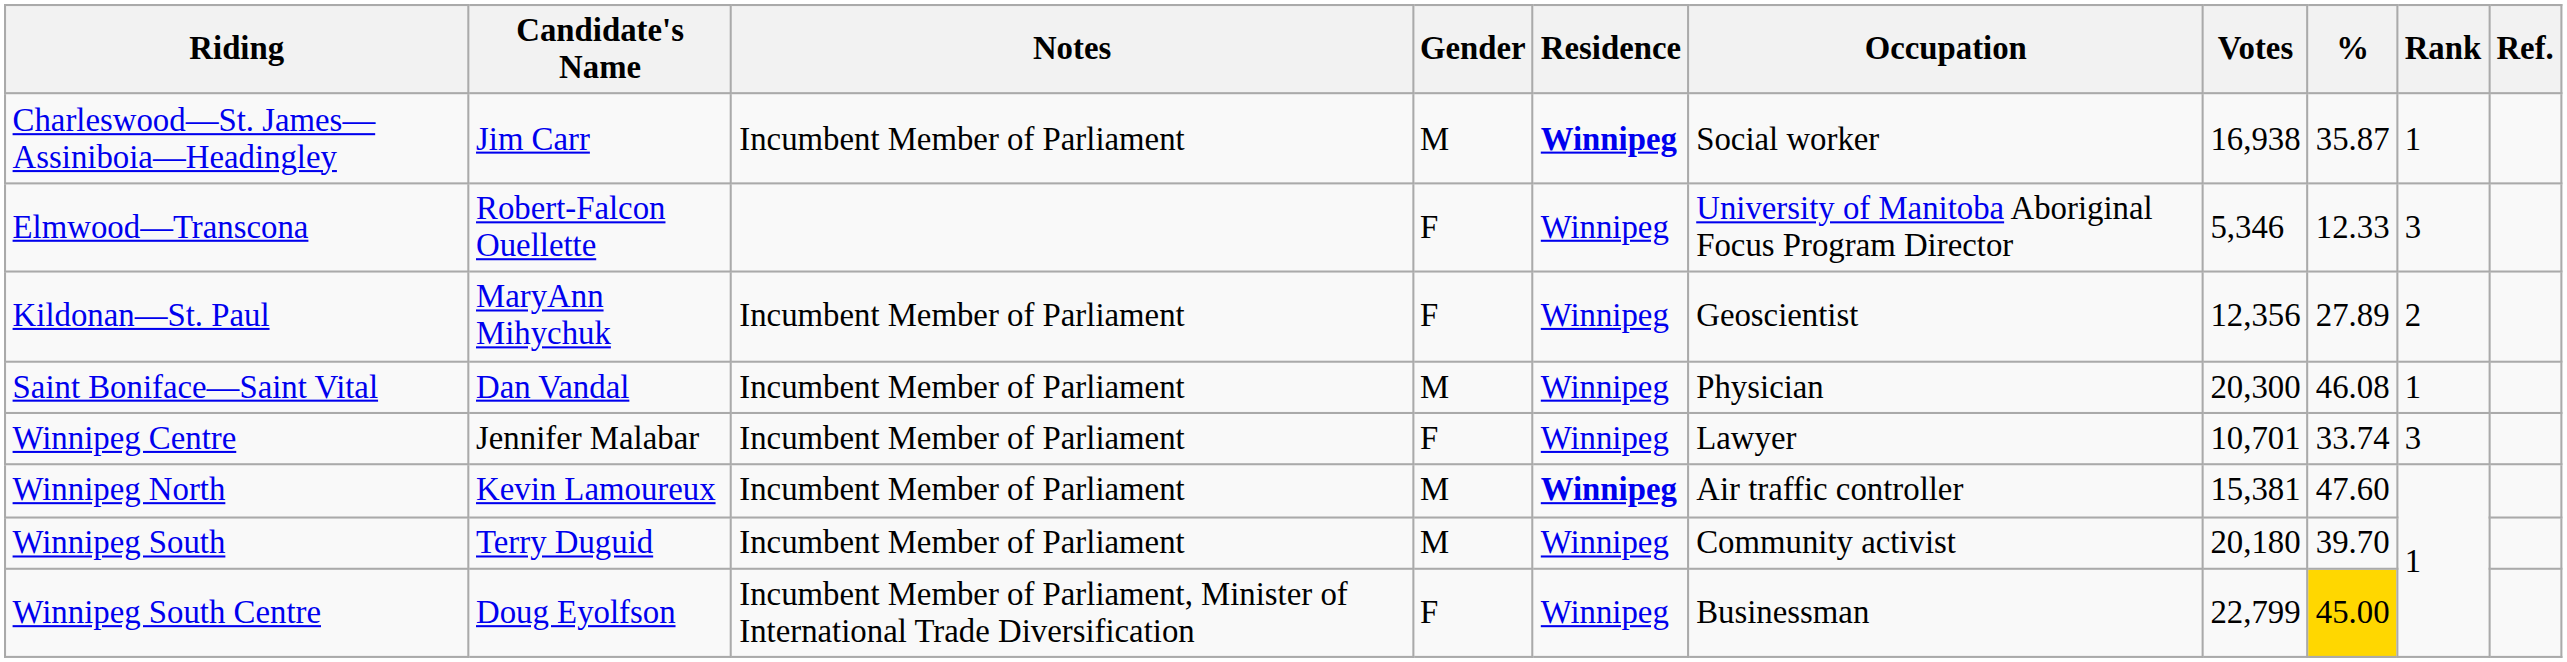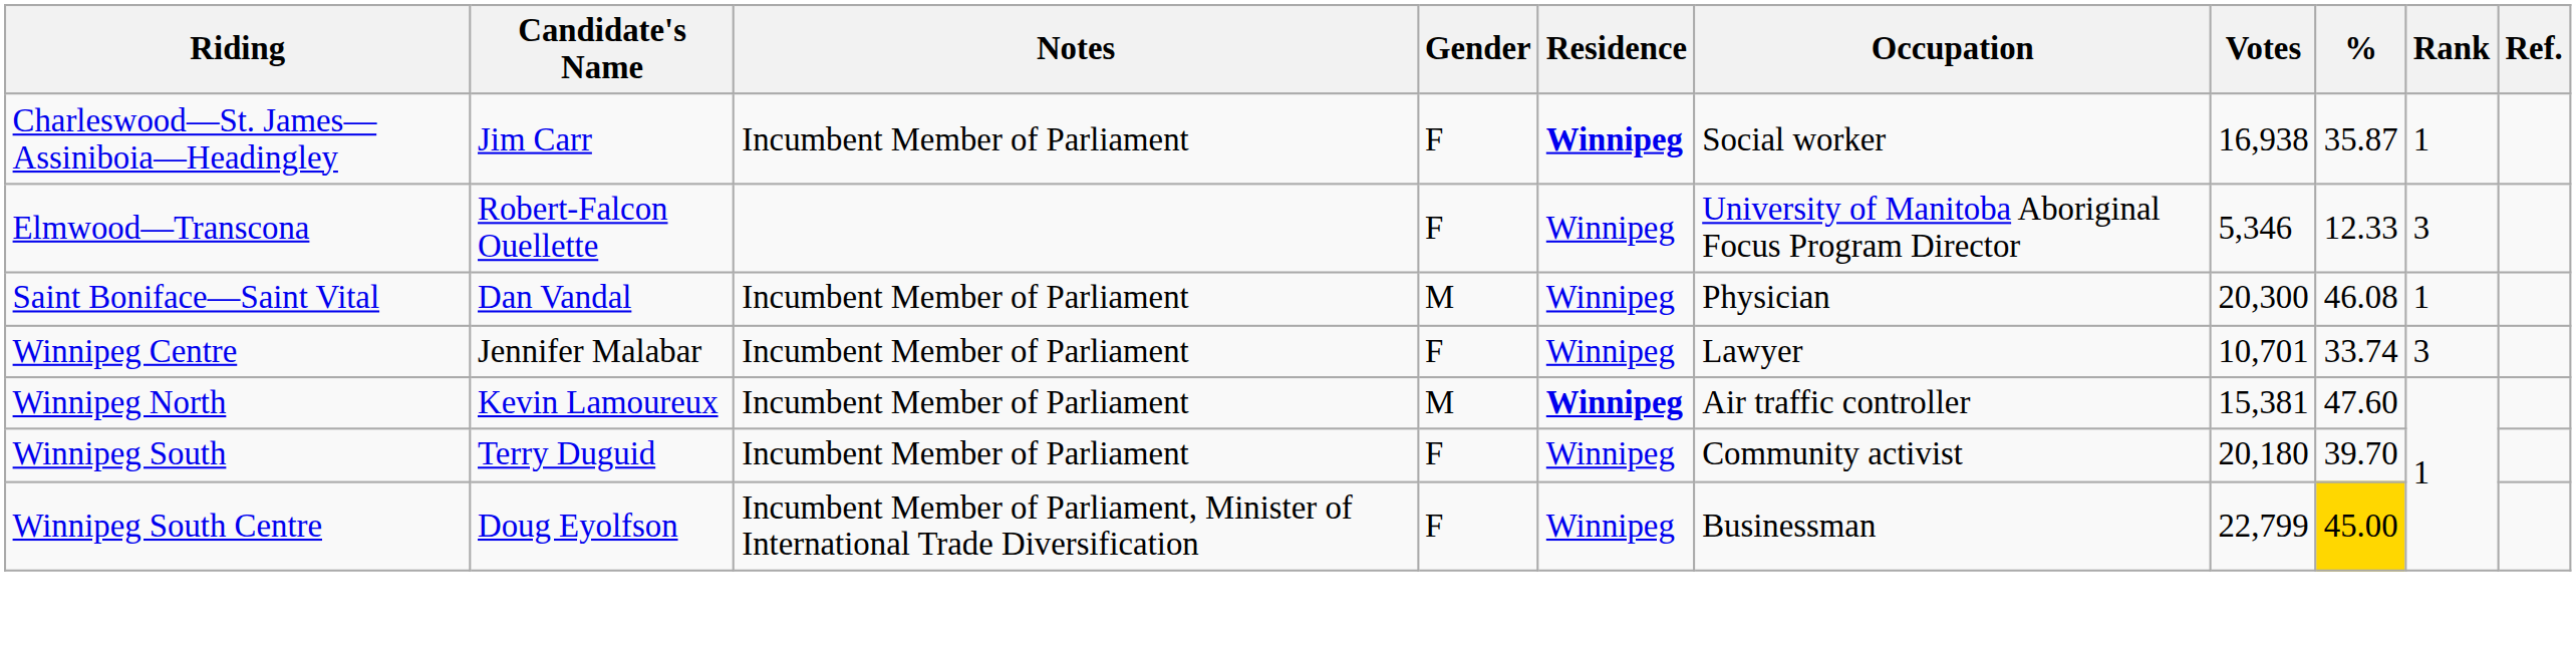Charleswood—St. James—Assiniboia—Headingley | Gender: M -> F
- row: Kildonan—St. Paul | MaryAnn Mihychuk | Incumbent Member of Parliament | F | Winnipeg | Geoscientist | 12,356 | 27.89 | 2
Winnipeg South | Gender: M -> F
